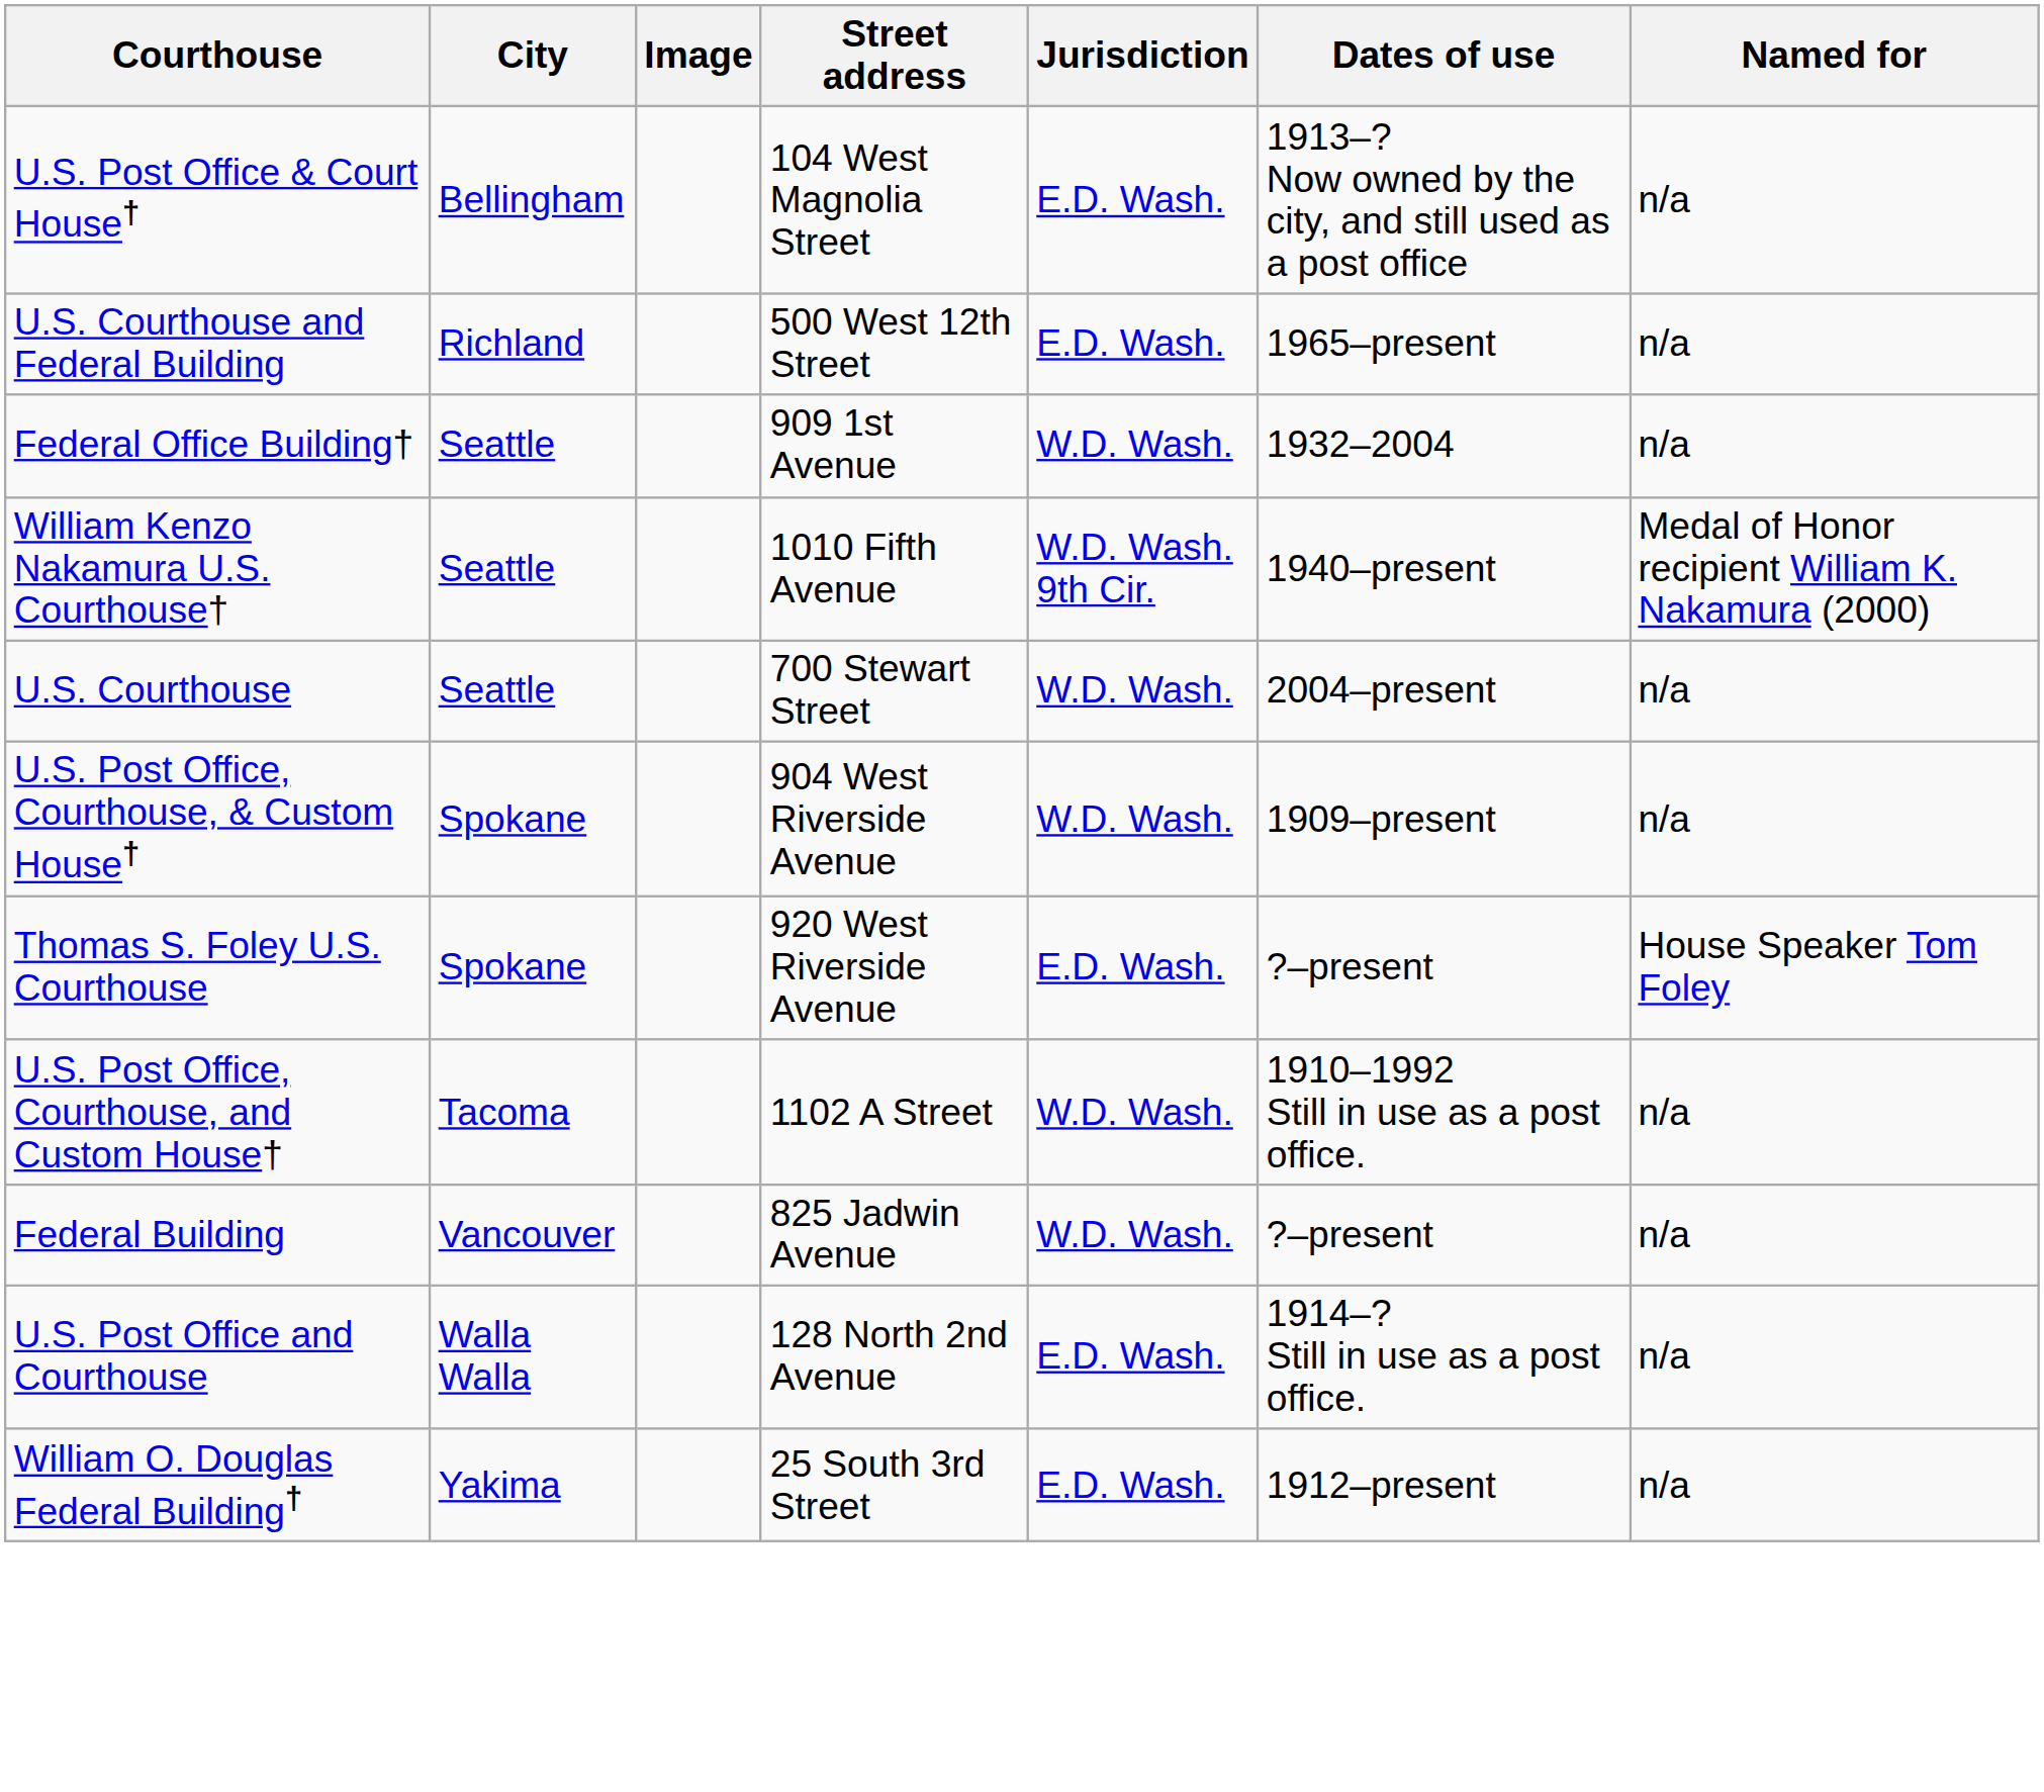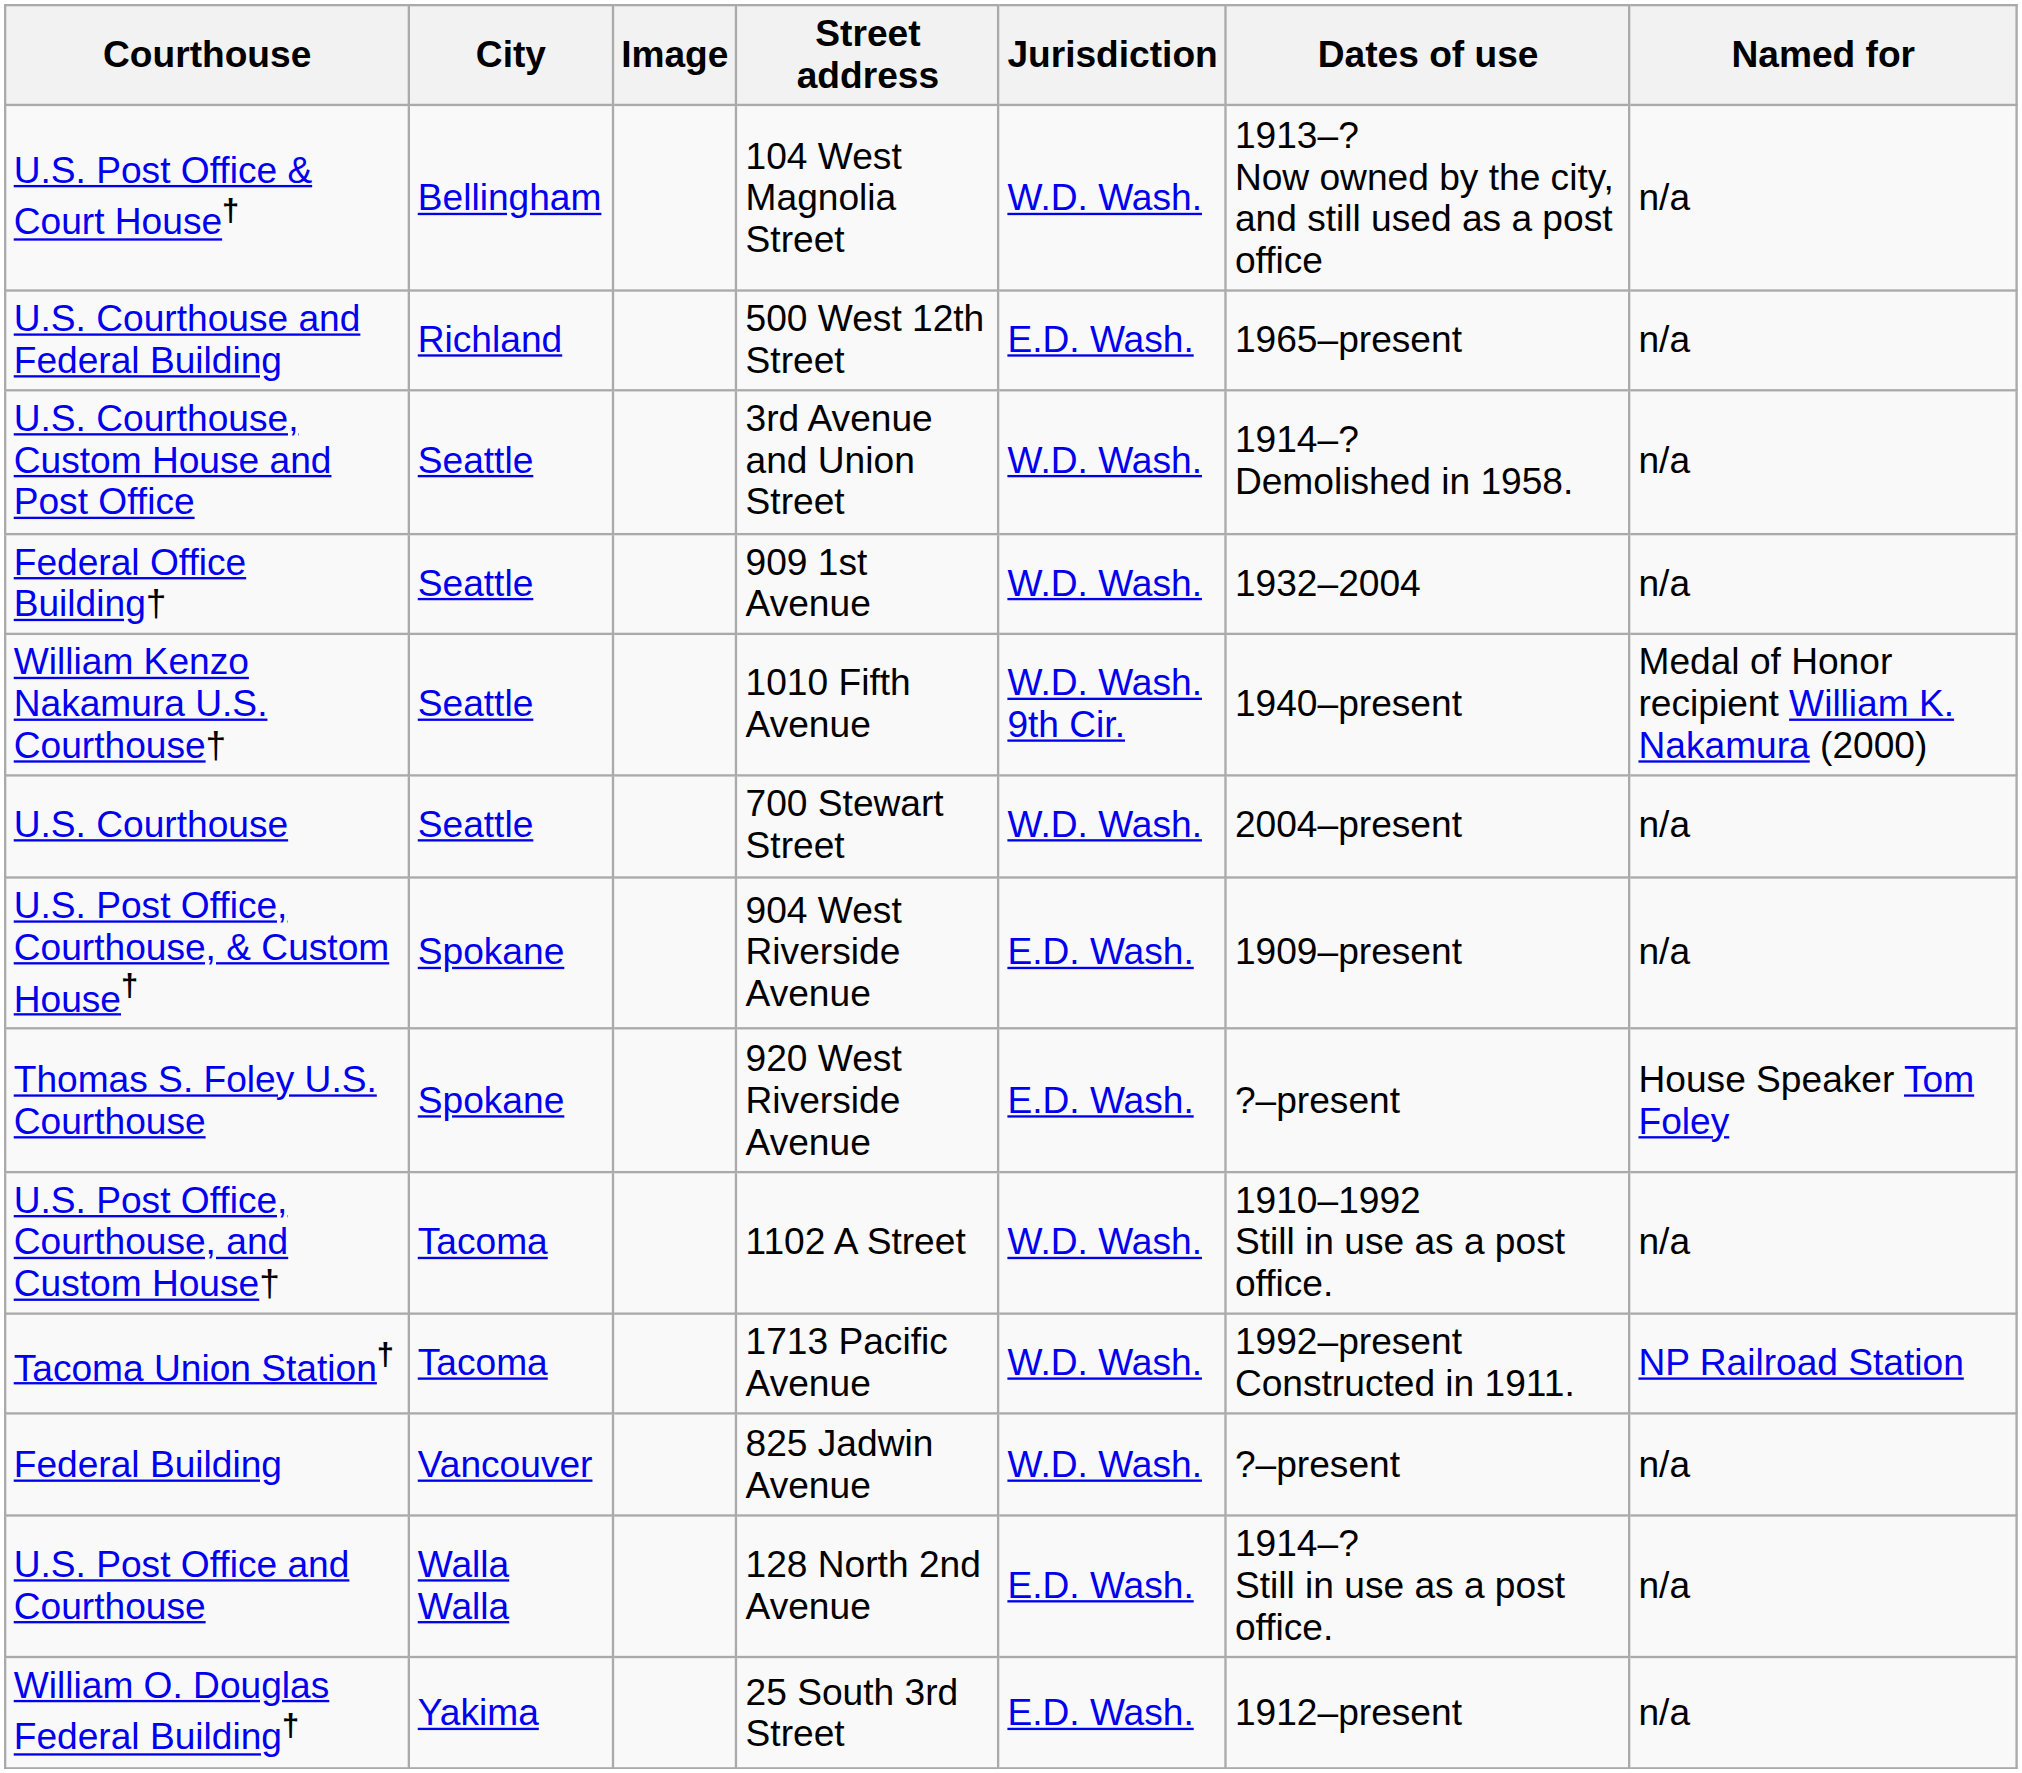U.S. Post Office & Court House† | Jurisdiction: E.D. Wash. -> W.D. Wash.
+ row: U.S. Courthouse, Custom House and Post Office | Seattle | 3rd Avenue and Union Street | W.D. Wash. | 1914–? Demolished in 1958. | n/a
U.S. Post Office, Courthouse, & Custom House† | Jurisdiction: W.D. Wash. -> E.D. Wash.
+ row: Tacoma Union Station† | Tacoma | 1713 Pacific Avenue | W.D. Wash. | 1992–present Constructed in 1911. | NP Railroad Station
